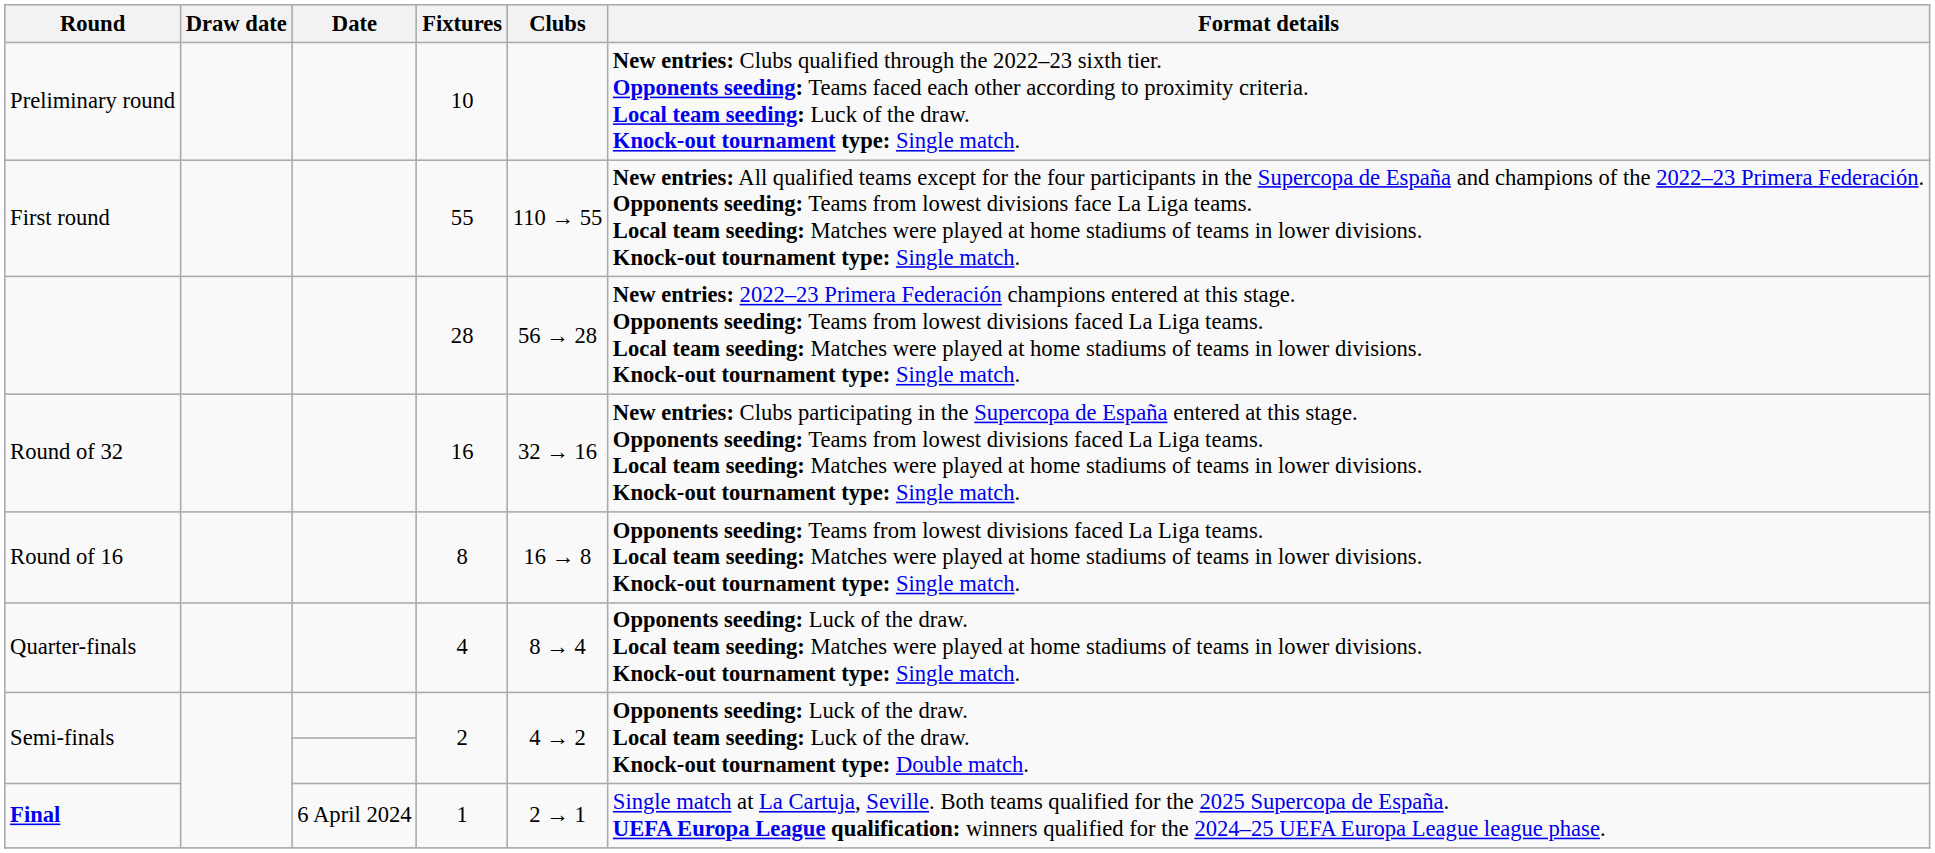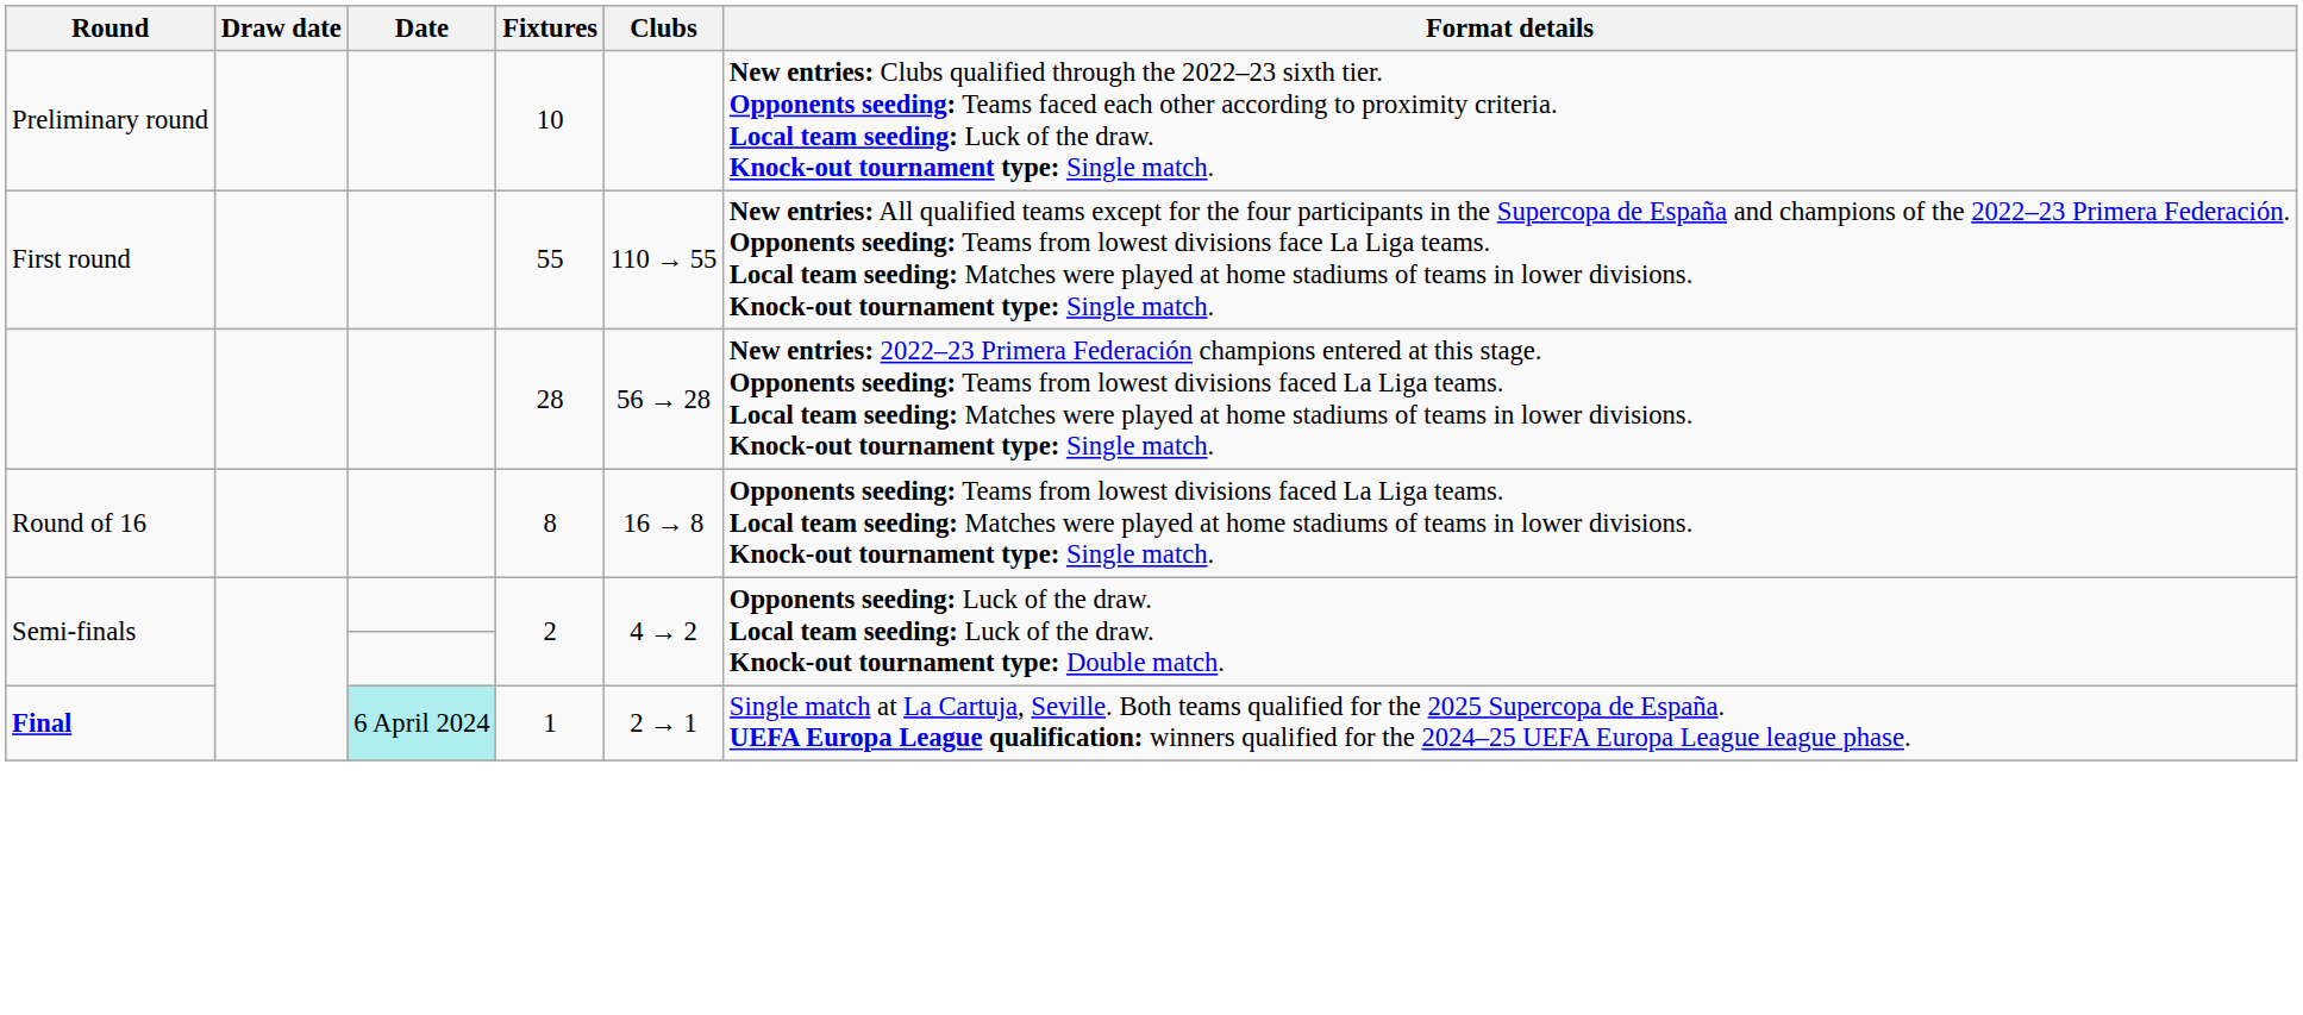- row: Round of 32 | 16 | 32 → 16 | New entries: Clubs participating in the Supercopa de España entered at this stage. Opponents seeding: Teams from lowest divisions faced La Liga teams. Local team seeding: Matches were played at home stadiums of teams in lower divisions. Knock-out tournament type: Single match.
- row: Quarter-finals | 4 | 8 → 4 | Opponents seeding: Luck of the draw. Local team seeding: Matches were played at home stadiums of teams in lower divisions. Knock-out tournament type: Single match.
Final | Date: no background -> paleturquoise background
